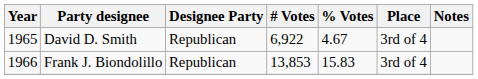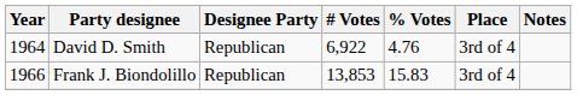David D. Smith | Year: 1965 -> 1964
David D. Smith | % Votes: 4.67 -> 4.76
